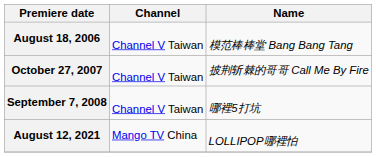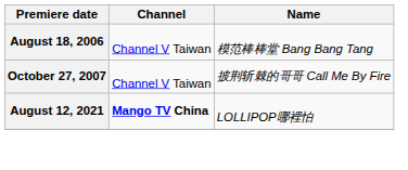- row: September 7, 2008 | Channel V Taiwan | 哪裡5打坑
August 12, 2021 | Channel: normal -> bold
